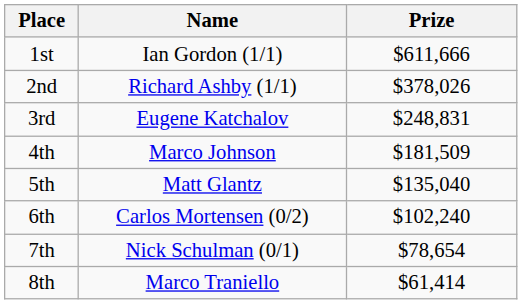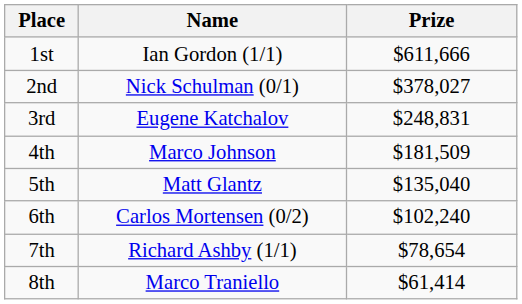2nd | Name: Richard Ashby (1/1) -> Nick Schulman (0/1)
2nd | Prize: $378,026 -> $378,027
7th | Name: Nick Schulman (0/1) -> Richard Ashby (1/1)
